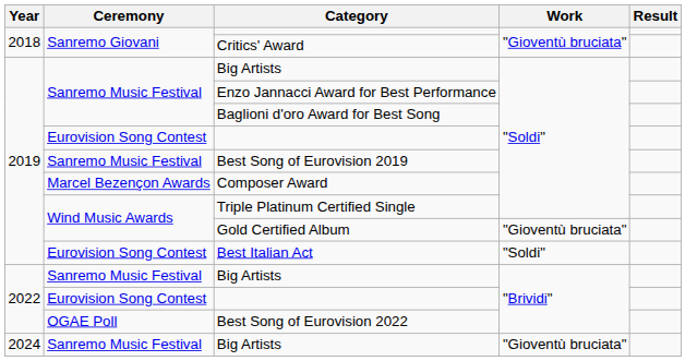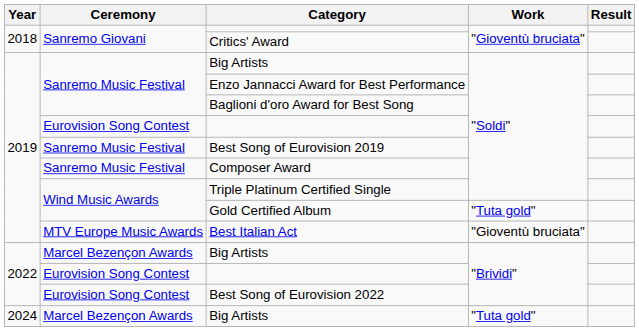Composer Award | Ceremony: Marcel Bezençon Awards -> Sanremo Music Festival
Gold Certified Album | Work: "Gioventù bruciata" -> "Tuta gold"
Best Italian Act | Ceremony: Eurovision Song Contest -> MTV Europe Music Awards
Best Italian Act | Work: "Soldi" -> "Gioventù bruciata"
2022 / Big Artists | Ceremony: Sanremo Music Festival -> Marcel Bezençon Awards
Best Song of Eurovision 2022 | Ceremony: OGAE Poll -> Eurovision Song Contest
2024 / Big Artists | Ceremony: Sanremo Music Festival -> Marcel Bezençon Awards
2024 / Big Artists | Work: "Gioventù bruciata" -> "Tuta gold"
